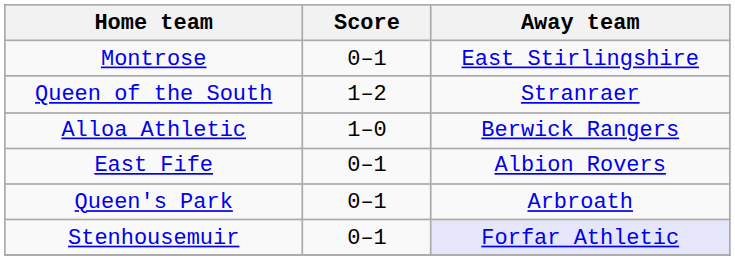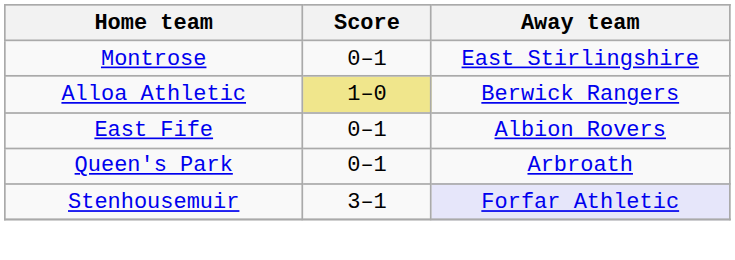- row: Queen of the South | 1–2 | Stranraer
Alloa Athletic | Score: no background -> khaki background
Stenhousemuir | Score: 0–1 -> 3–1
